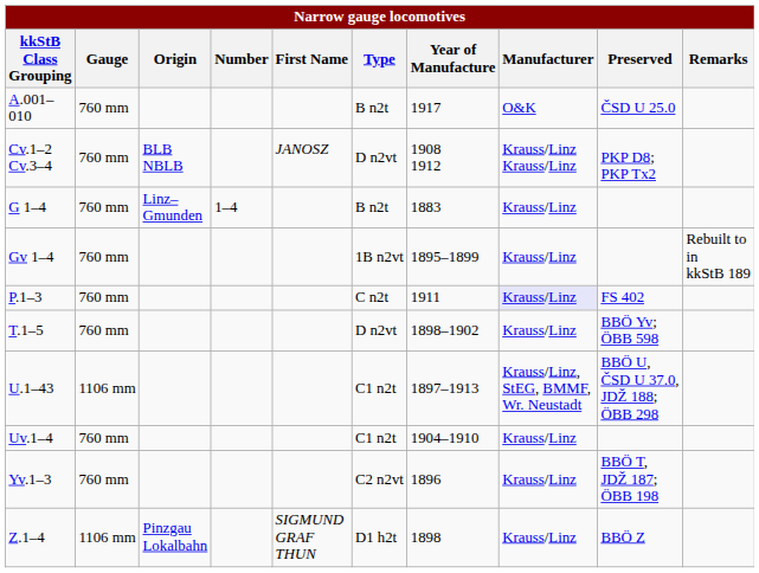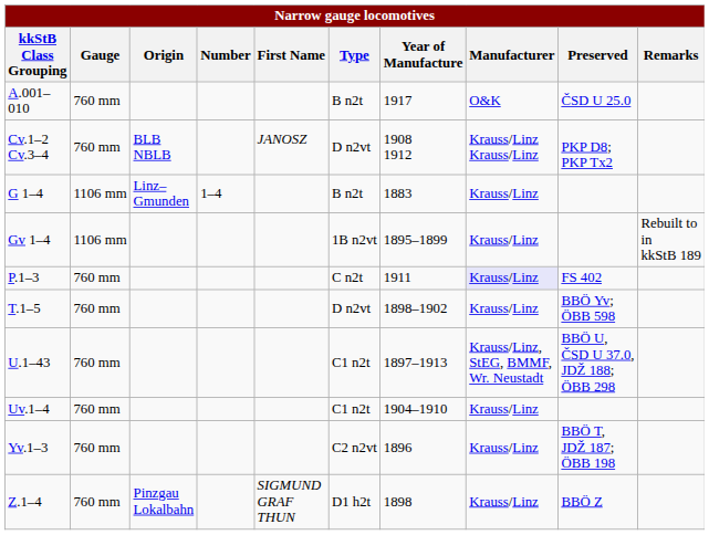G 1–4 | Gauge: 760 mm -> 1106 mm
Gv 1–4 | Gauge: 760 mm -> 1106 mm
U.1–43 | Gauge: 1106 mm -> 760 mm
Z.1–4 | Gauge: 1106 mm -> 760 mm
